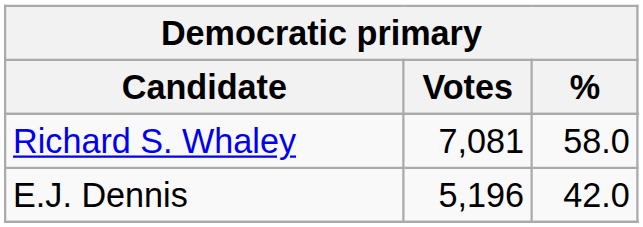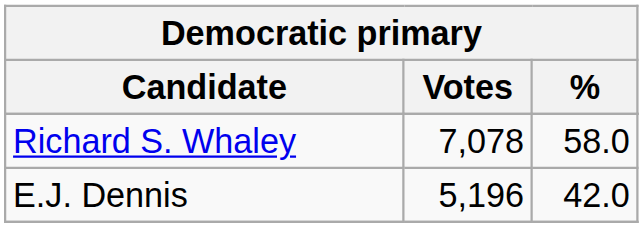Richard S. Whaley | Votes: 7,081 -> 7,078
